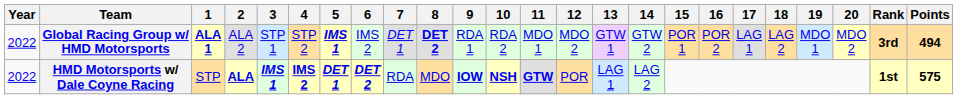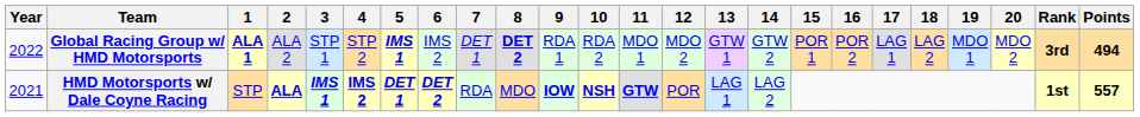HMD Motorsports w/ Dale Coyne Racing | Year: 2022 -> 2021
HMD Motorsports w/ Dale Coyne Racing | Points: 575 -> 557
